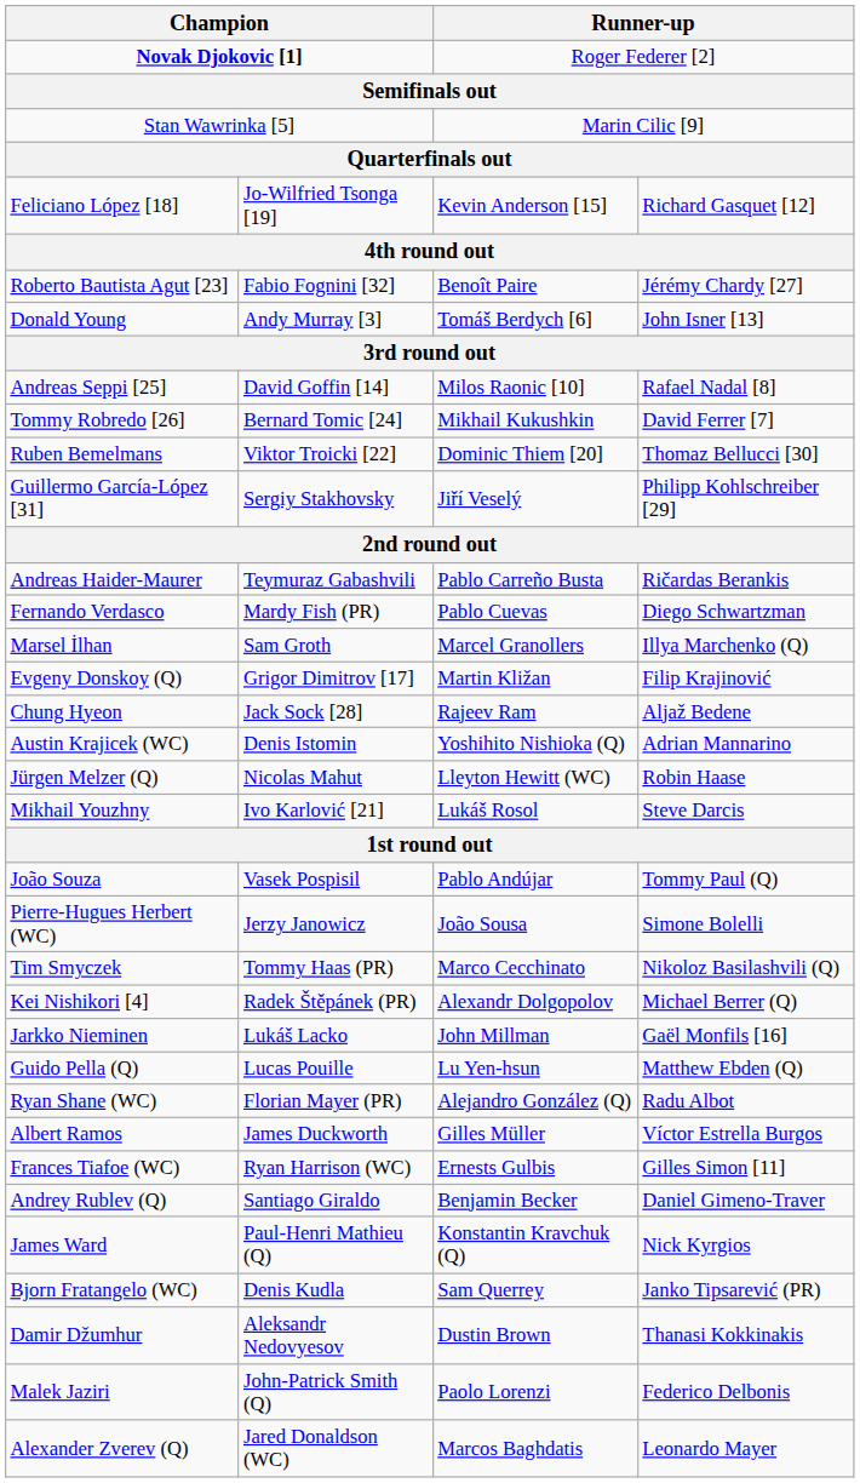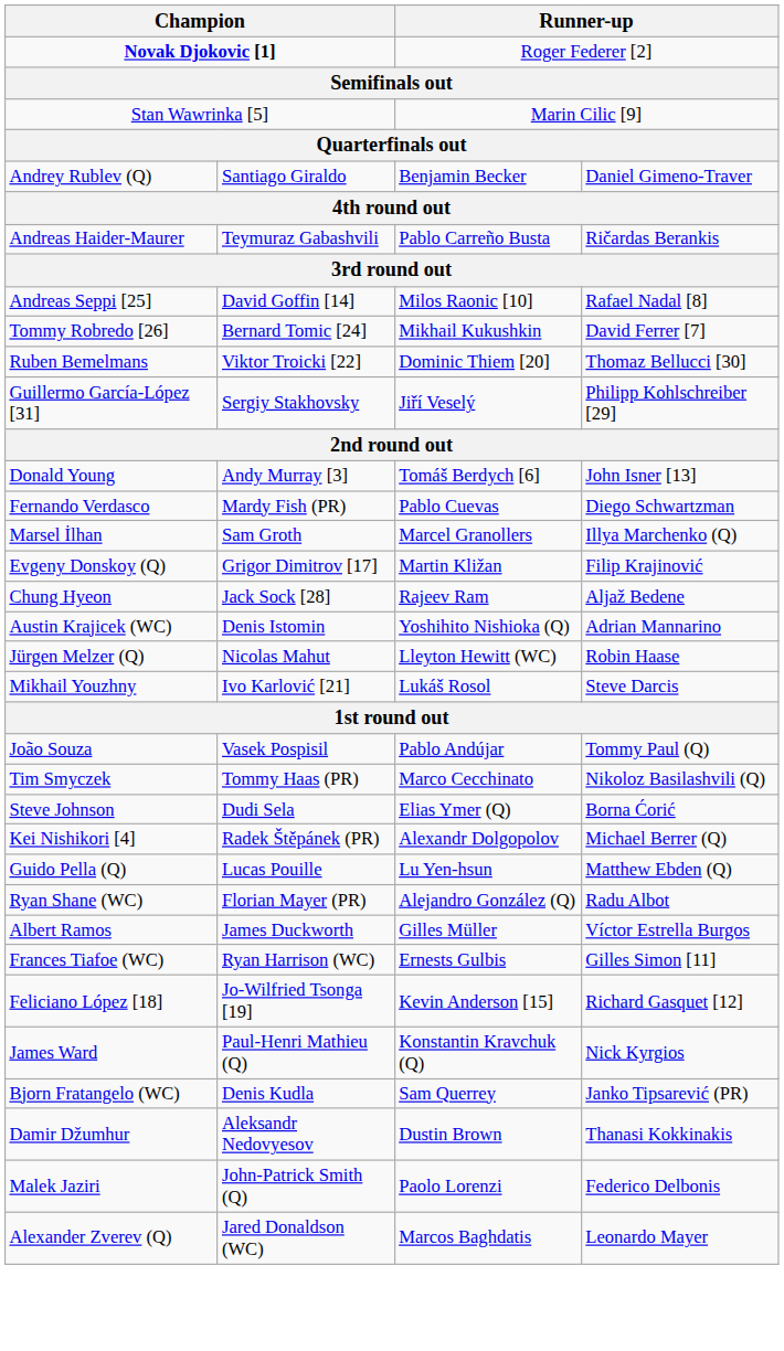rows swapped: Feliciano López [18] <-> Andrey Rublev (Q)
- row: Roberto Bautista Agut [23] | Fabio Fognini [32] | Benoît Paire | Jérémy Chardy [27]
rows swapped: Donald Young <-> Andreas Haider-Maurer
- row: Pierre-Hugues Herbert (WC) | Jerzy Janowicz | João Sousa | Simone Bolelli
+ row: Steve Johnson | Dudi Sela | Elias Ymer (Q) | Borna Ćorić
- row: Jarkko Nieminen | Lukáš Lacko | John Millman | Gaël Monfils [16]
